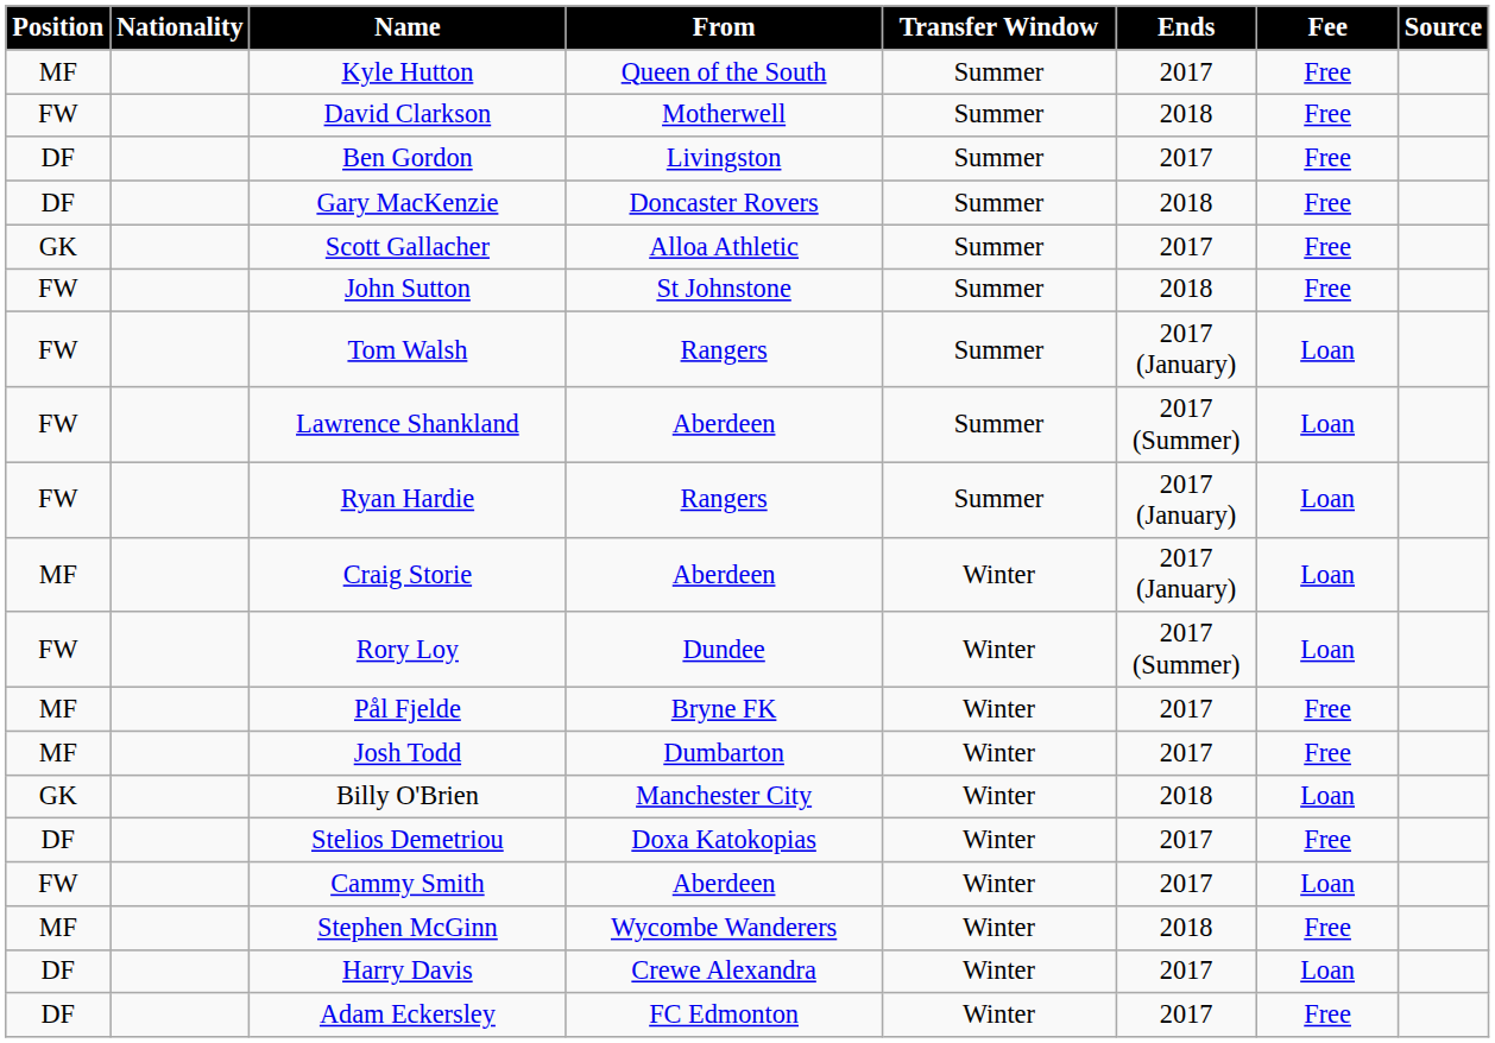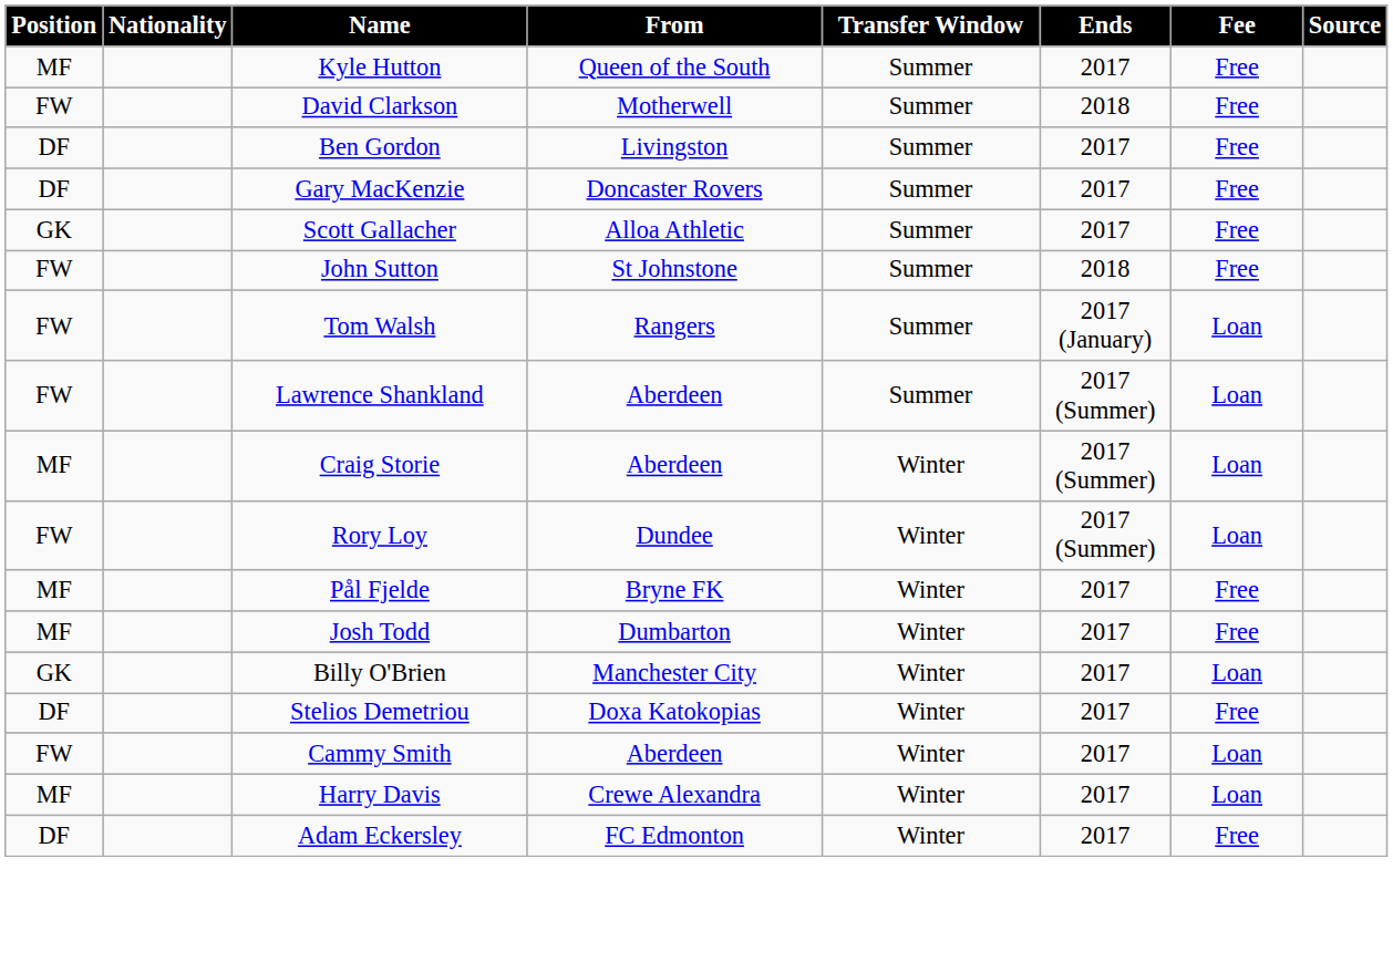Gary MacKenzie | Ends: 2018 -> 2017
- row: FW | Ryan Hardie | Rangers | Summer | 2017 (January) | Loan
Craig Storie | Ends: 2017 (January) -> 2017 (Summer)
Billy O'Brien | Ends: 2018 -> 2017
- row: MF | Stephen McGinn | Wycombe Wanderers | Winter | 2018 | Free
Harry Davis | Position: DF -> MF
